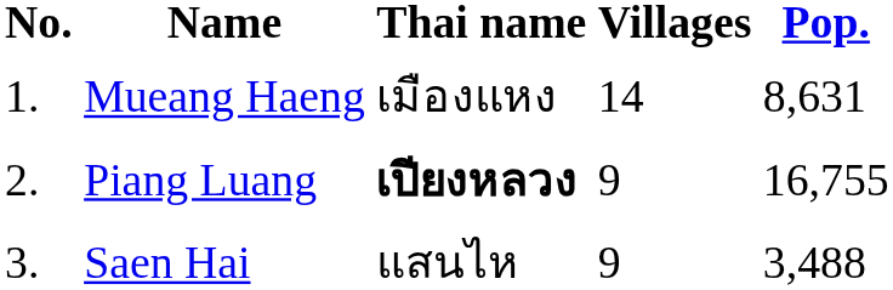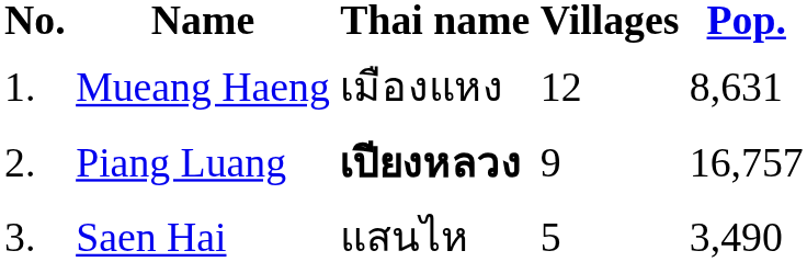Mueang Haeng | Villages: 14 -> 12
Piang Luang | Pop.: 16,755 -> 16,757
Saen Hai | Villages: 9 -> 5
Saen Hai | Pop.: 3,488 -> 3,490
